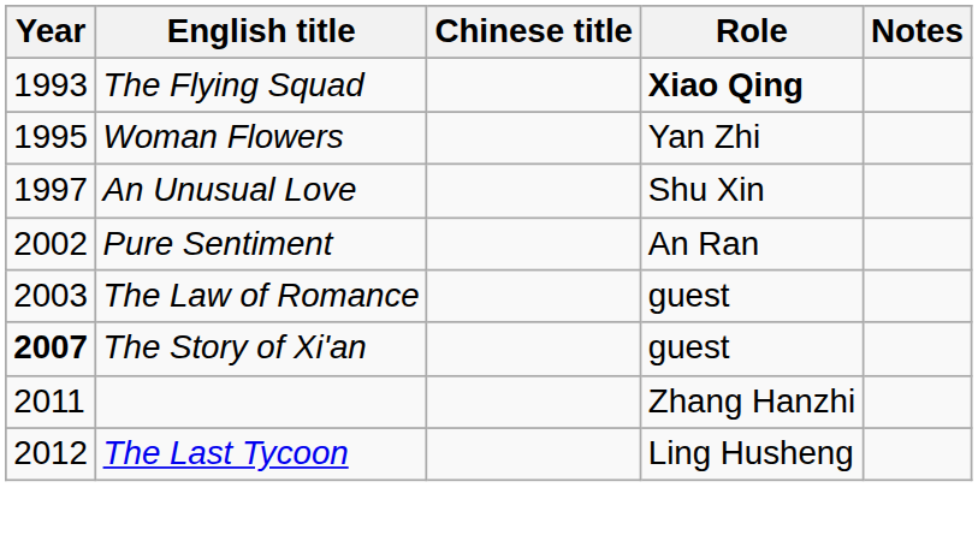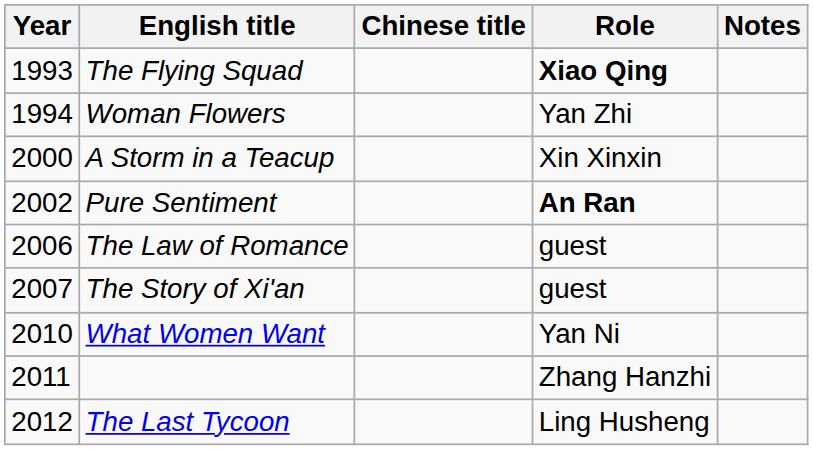Woman Flowers | Year: 1995 -> 1994
- row: 1997 | An Unusual Love | Shu Xin
+ row: 2000 | A Storm in a Teacup | Xin Xinxin
Pure Sentiment | Role: normal -> bold
The Law of Romance | Year: 2003 -> 2006
The Story of Xi'an | Year: bold -> normal
+ row: 2010 | What Women Want | Yan Ni
